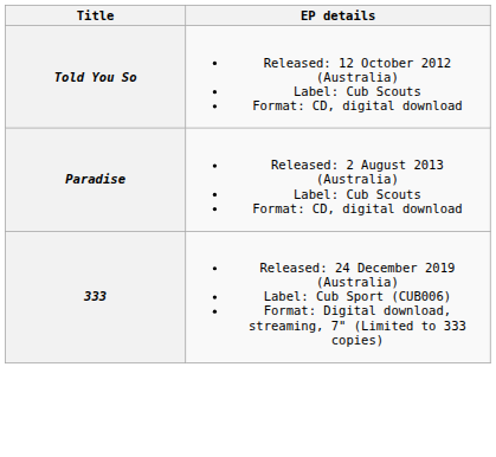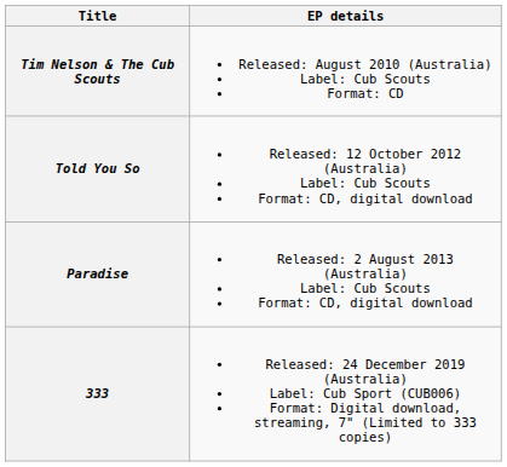+ row: Tim Nelson & The Cub Scouts | Released: August 2010 (Australia) Label: Cub Scouts Format: CD
